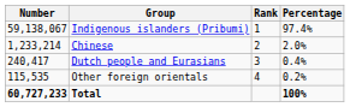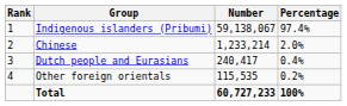columns swapped: Rank <-> Number
